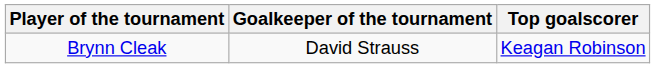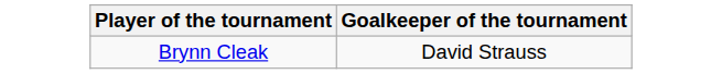- column: Top goalscorer | Keagan Robinson
